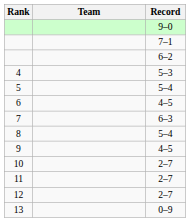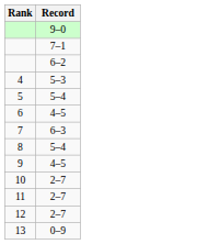- column: Team
